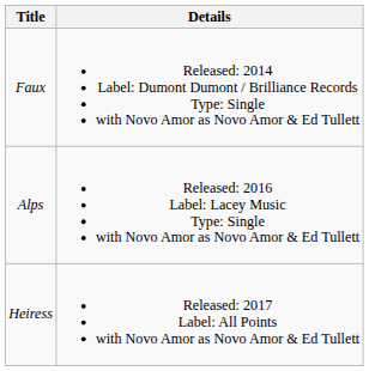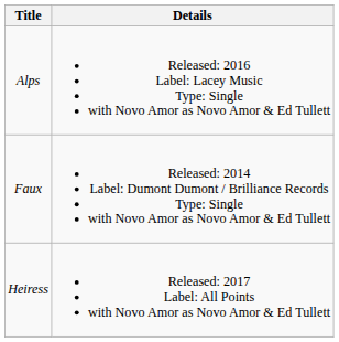rows swapped: Faux <-> Alps
